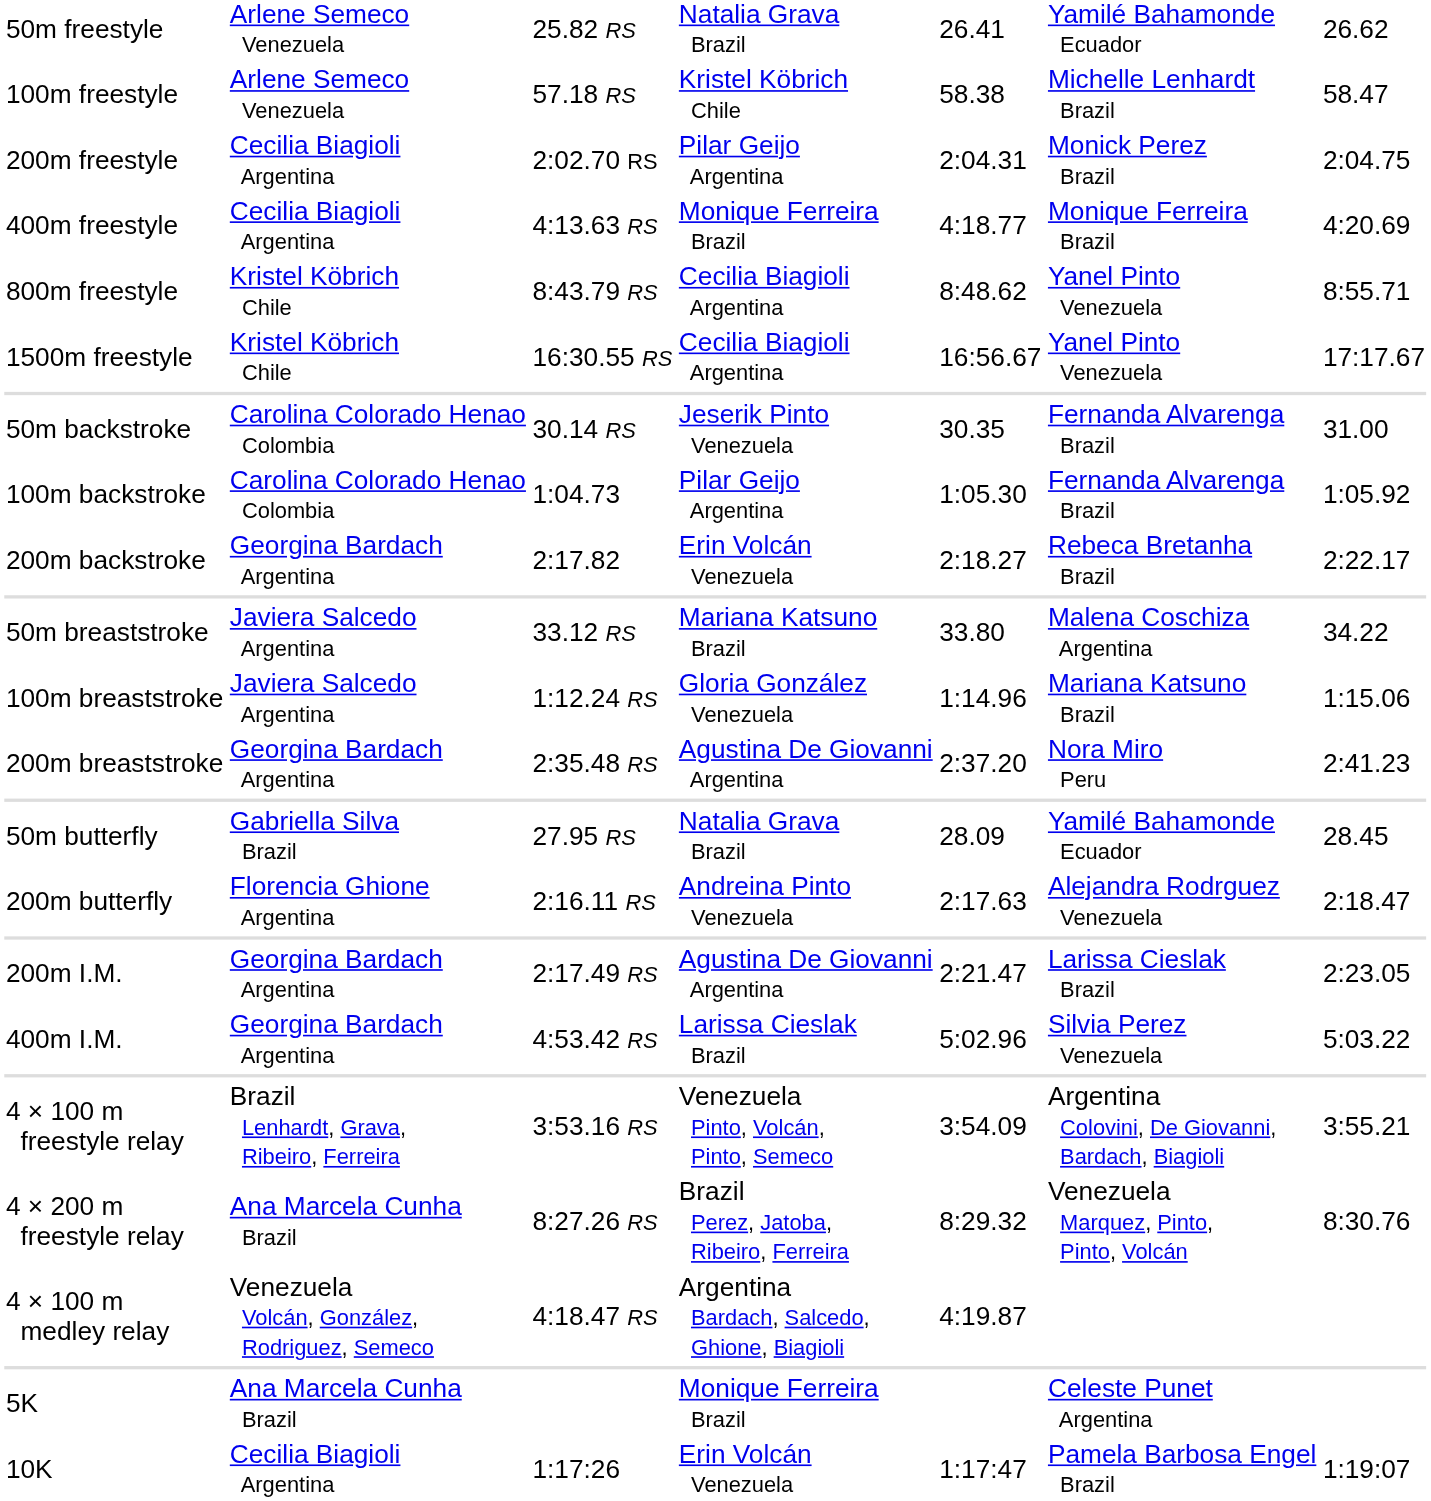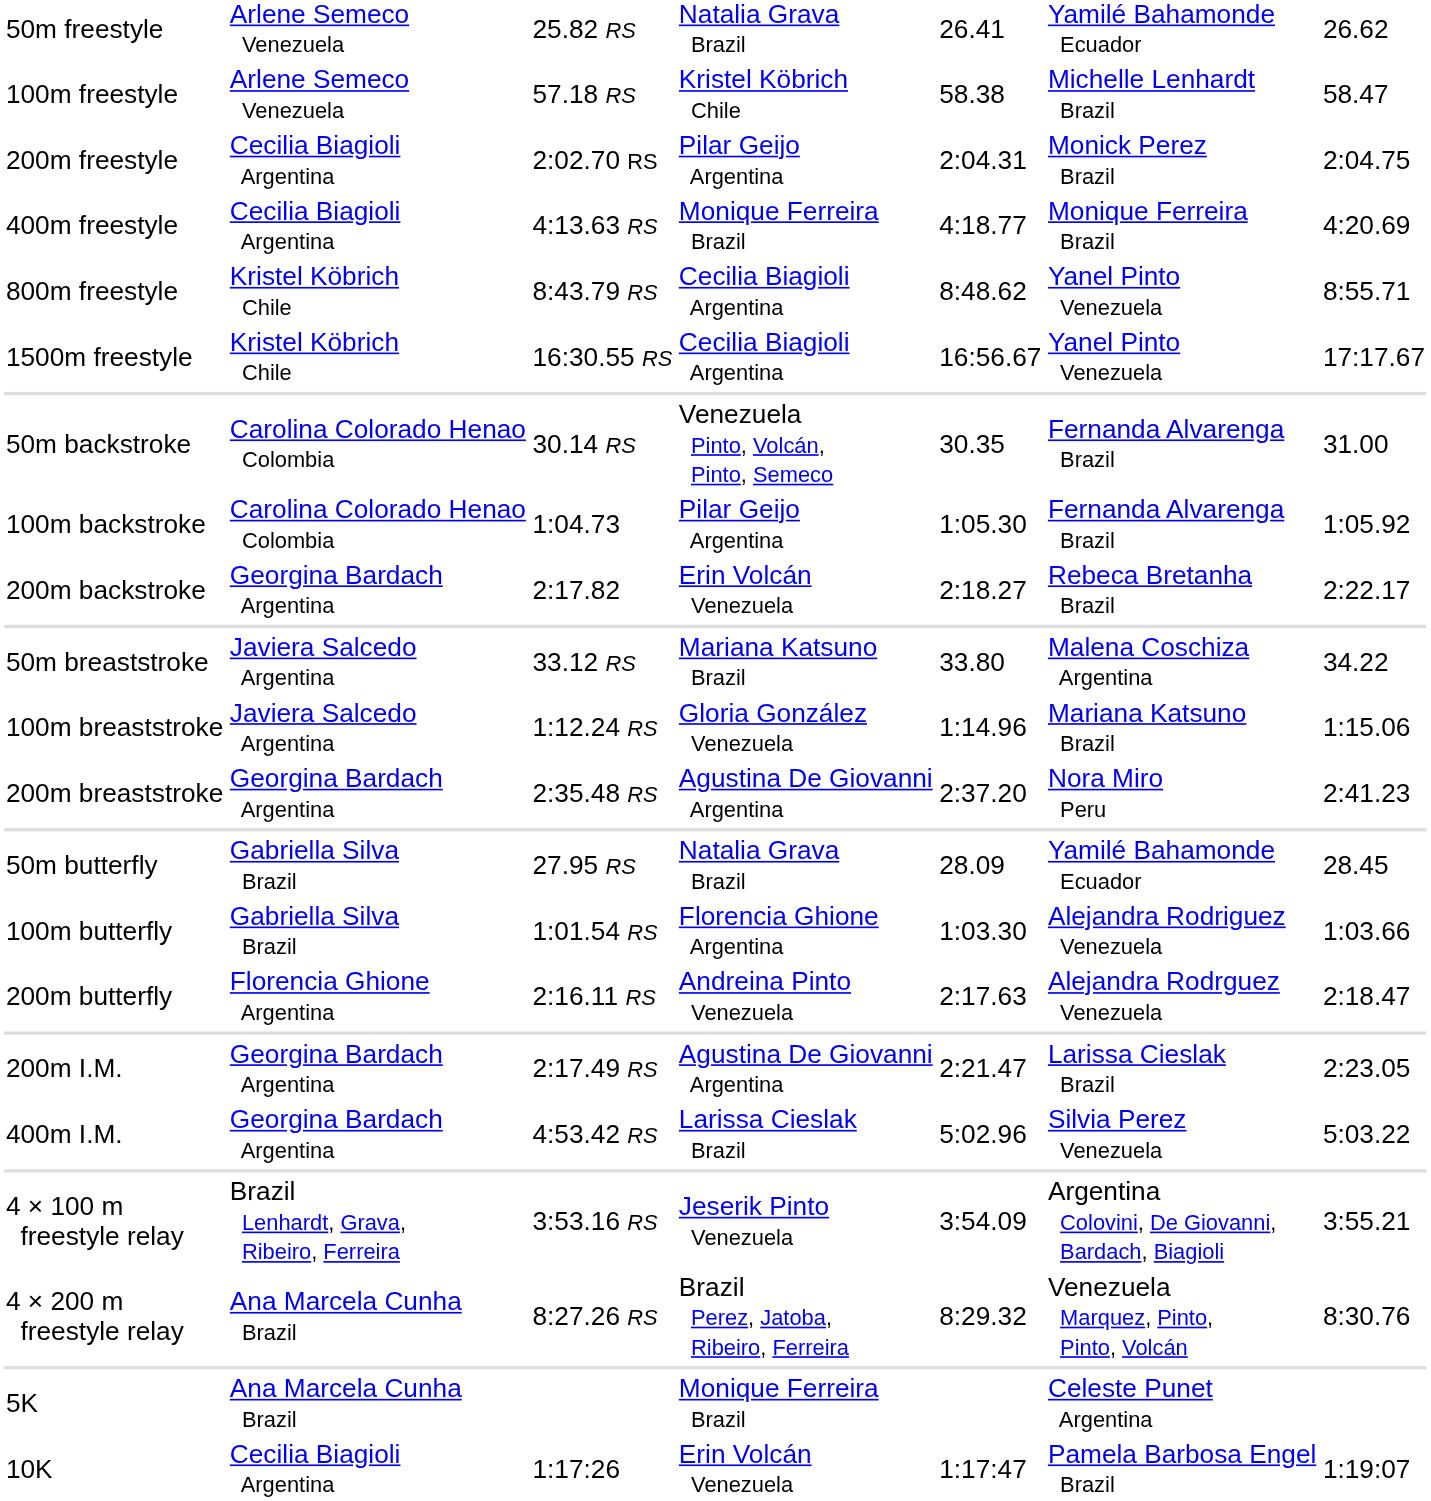50m backstroke | column 4: Jeserik Pinto Venezuela -> Venezuela Pinto, Volcán, Pinto, Semeco
+ row: 100m butterfly | Gabriella Silva Brazil | 1:01.54 RS | Florencia Ghione Argentina | 1:03.30 | Alejandra Rodriguez Venezuela | 1:03.66
4 × 100 m freestyle relay | column 4: Venezuela Pinto, Volcán, Pinto, Semeco -> Jeserik Pinto Venezuela
- row: 4 × 100 m medley relay | Venezuela Volcán, González, Rodriguez, Semeco | 4:18.47 RS | Argentina Bardach, Salcedo, Ghione, Biagioli | 4:19.87
